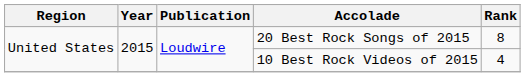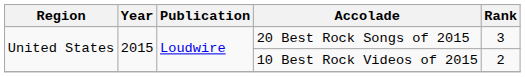20 Best Rock Songs of 2015 | Rank: 8 -> 3
10 Best Rock Videos of 2015 | Rank: 4 -> 2
